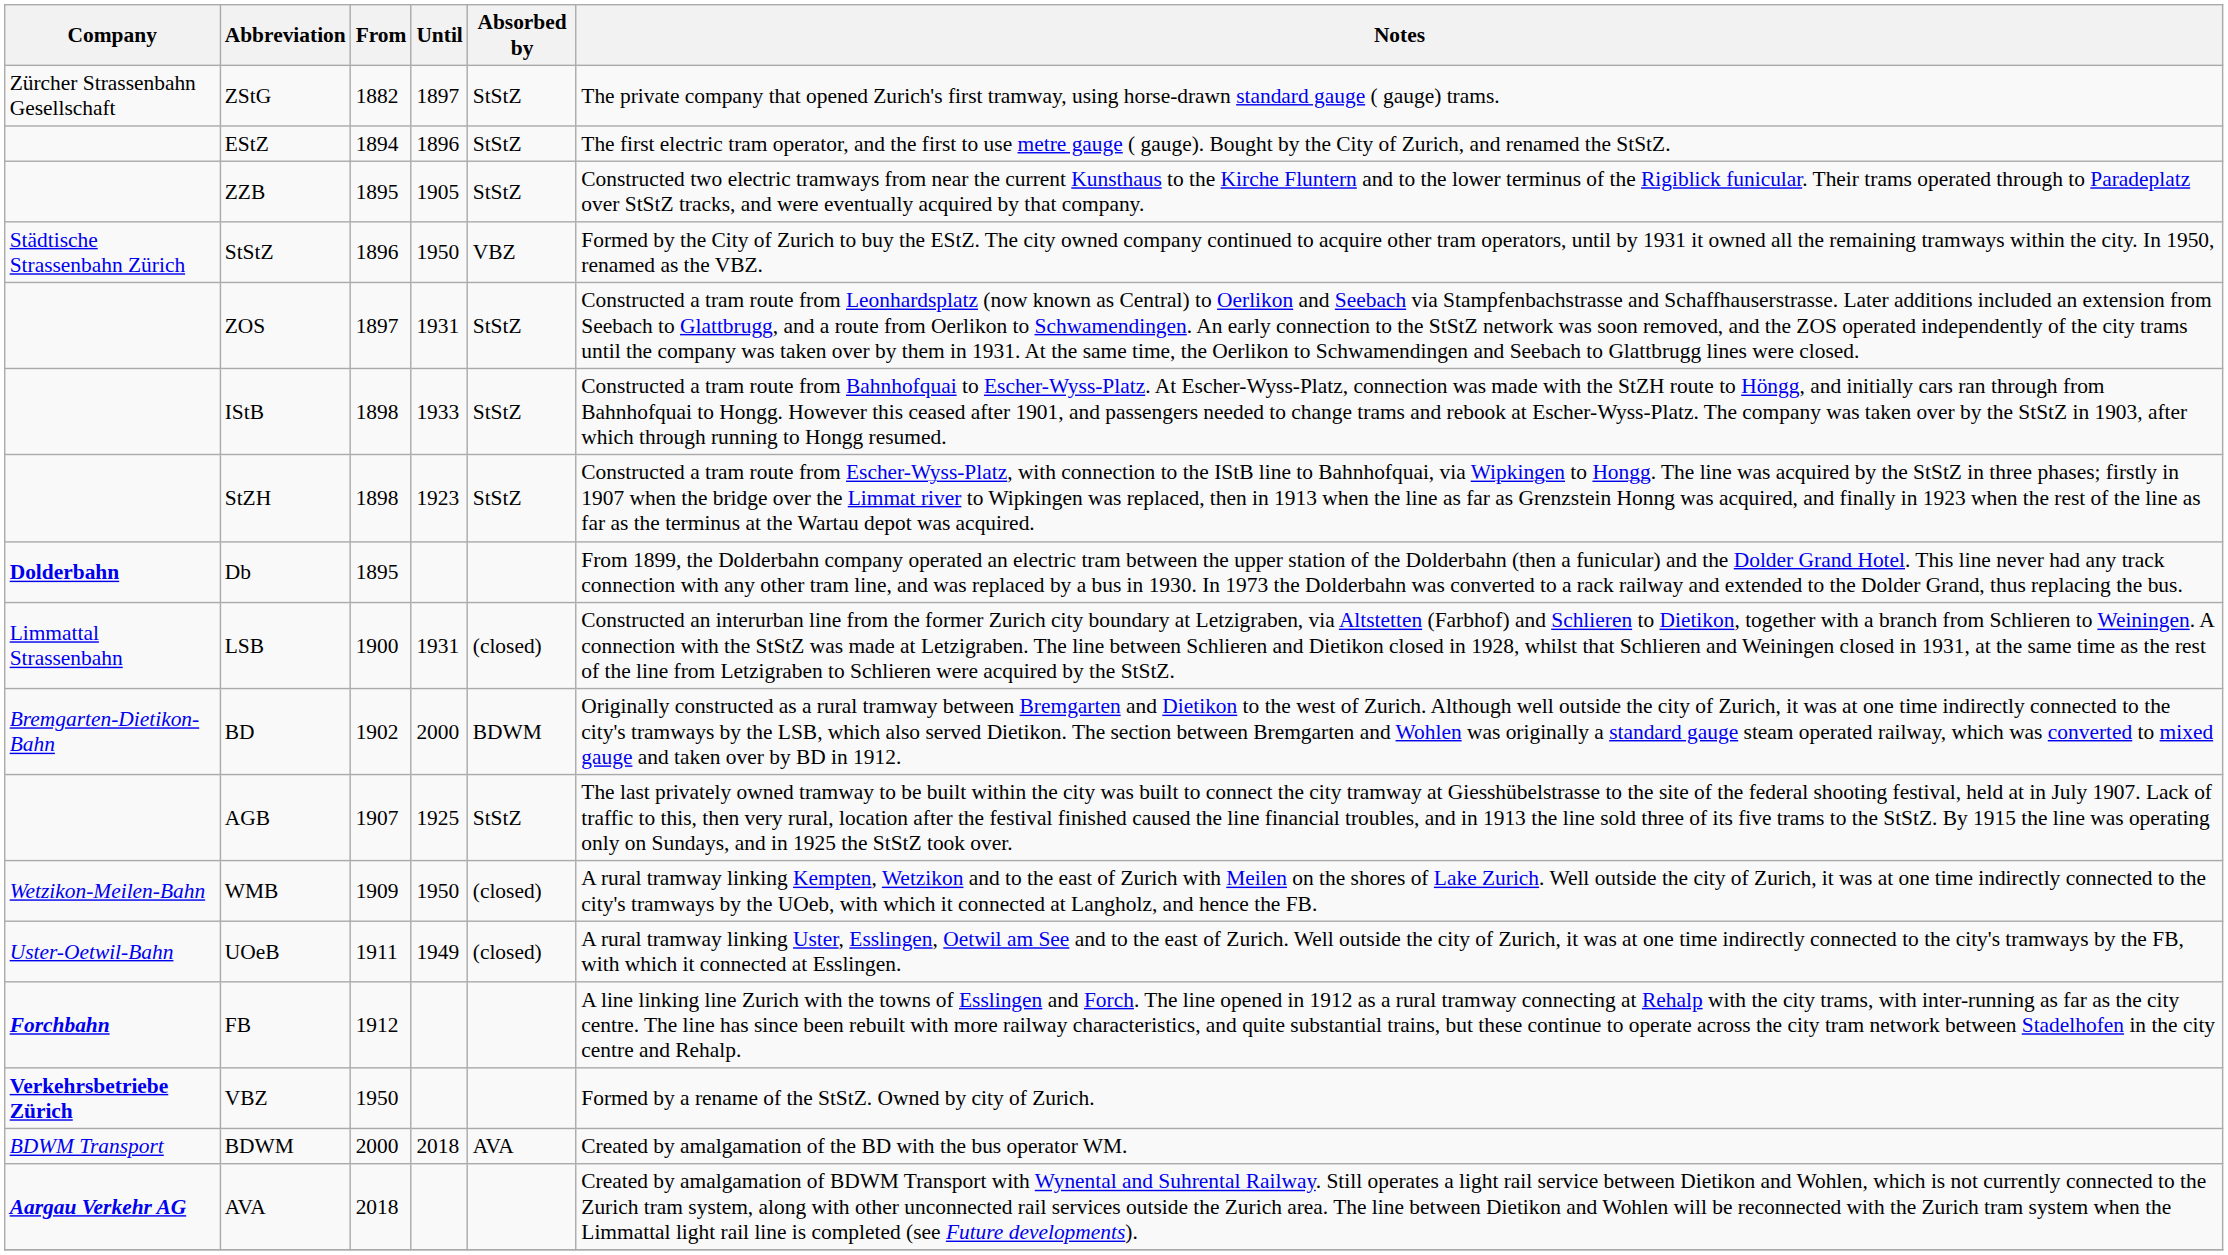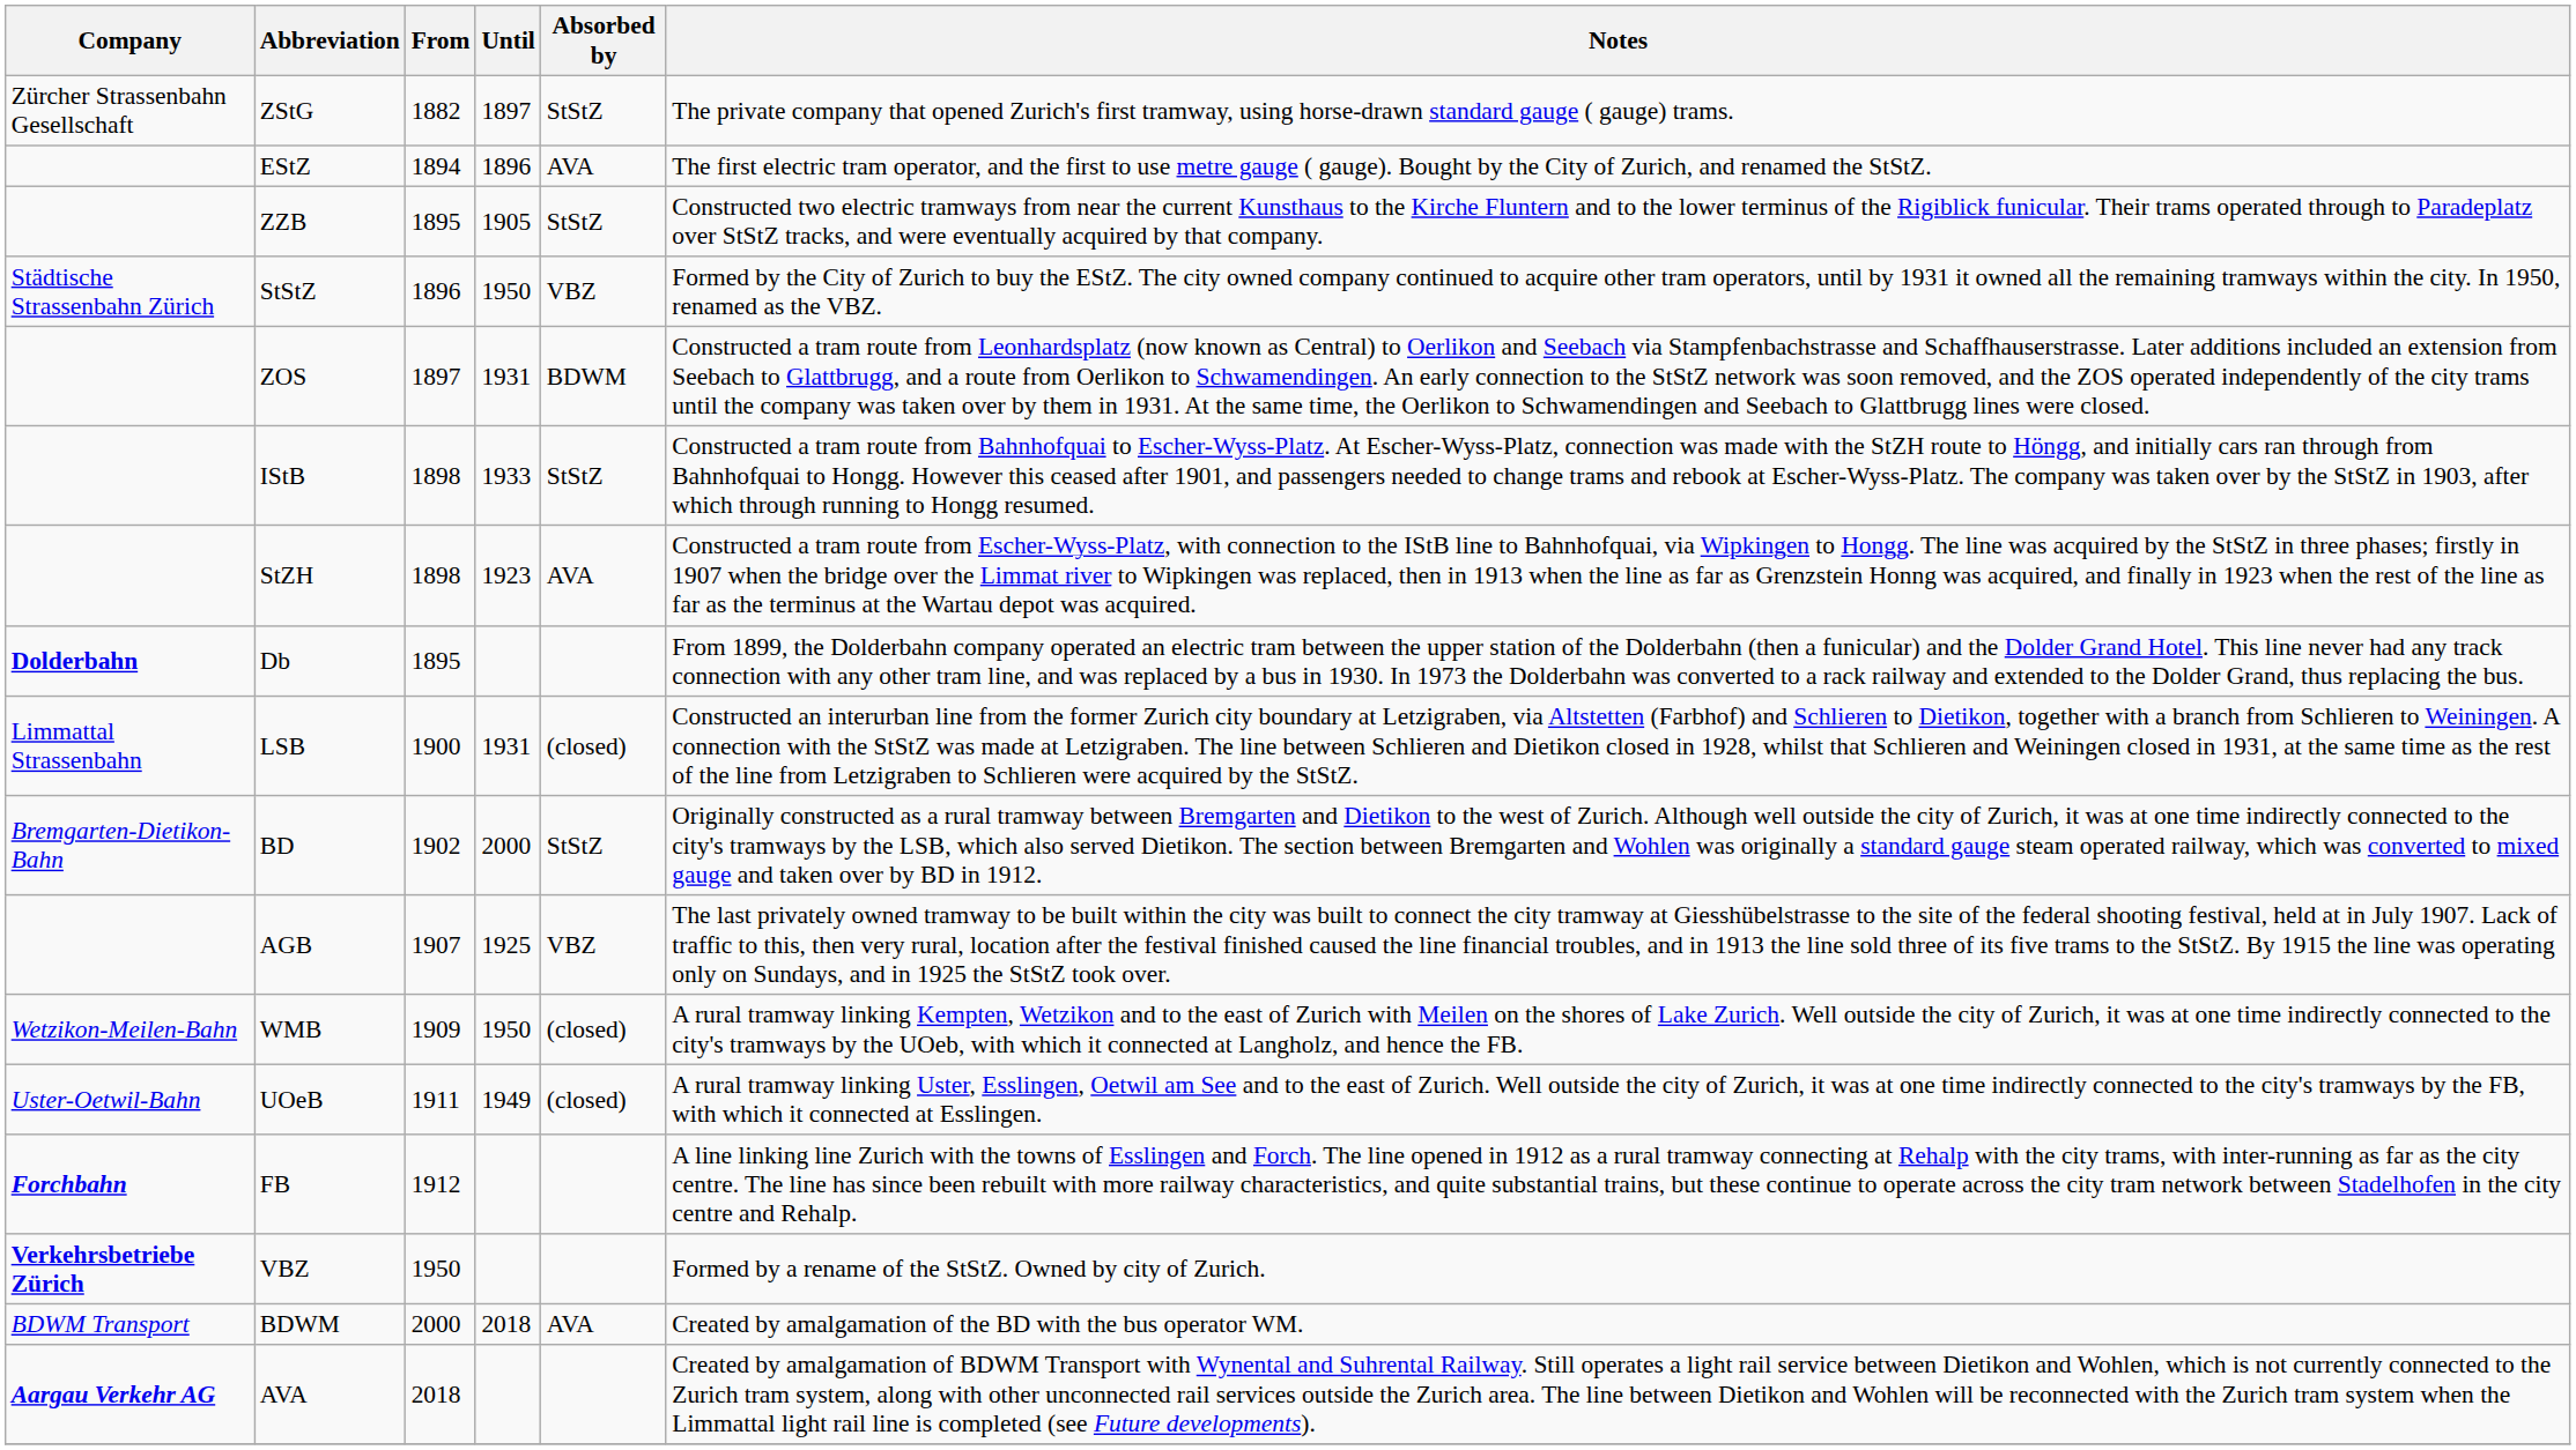EStZ | Absorbed by: StStZ -> AVA
ZOS | Absorbed by: StStZ -> BDWM
StZH | Absorbed by: StStZ -> AVA
BD | Absorbed by: BDWM -> StStZ
AGB | Absorbed by: StStZ -> VBZ
